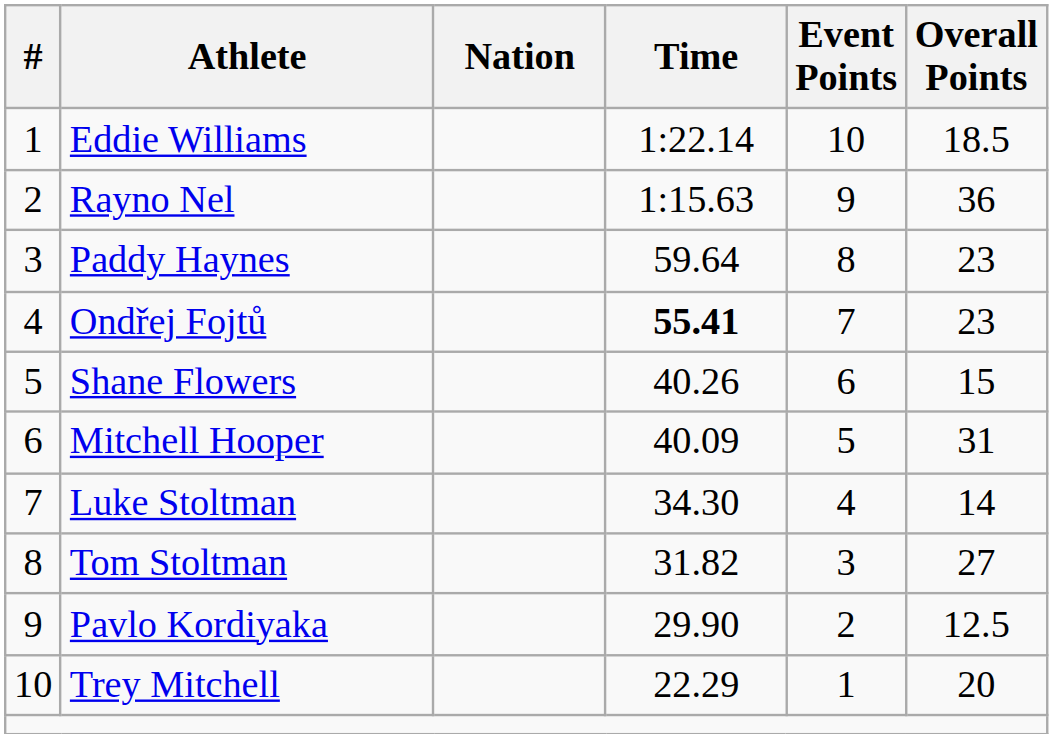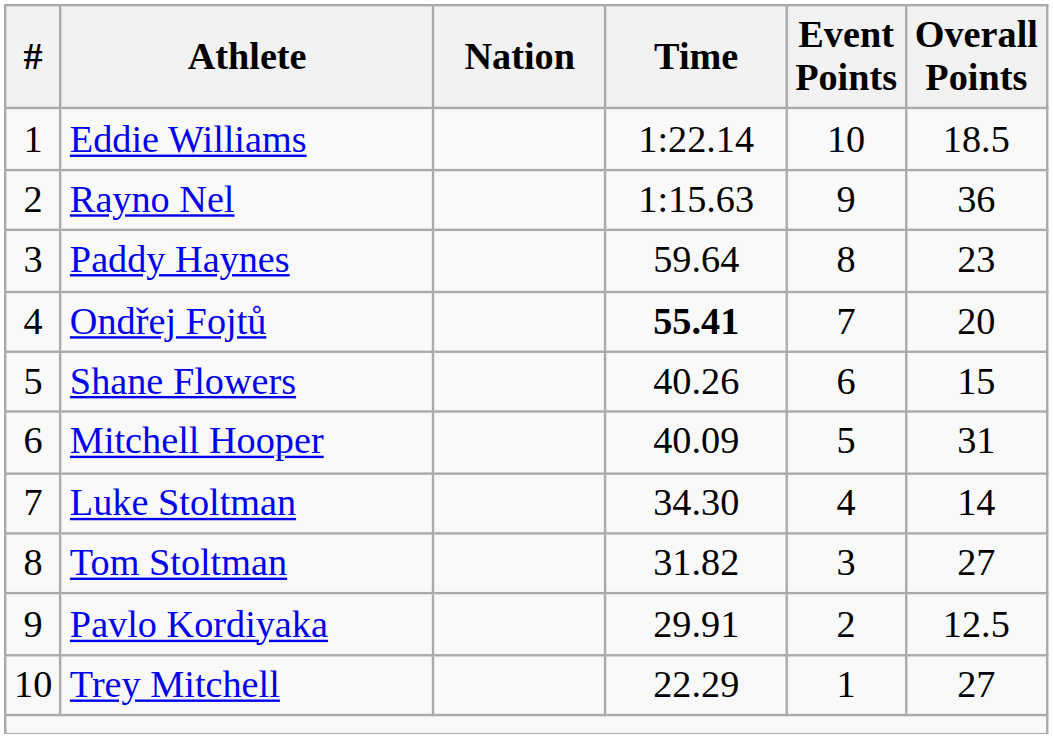Ondřej Fojtů | Overall Points: 23 -> 20
Pavlo Kordiyaka | Time: 29.90 -> 29.91
Trey Mitchell | Overall Points: 20 -> 27
